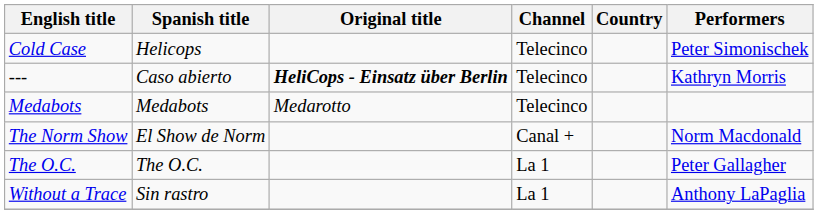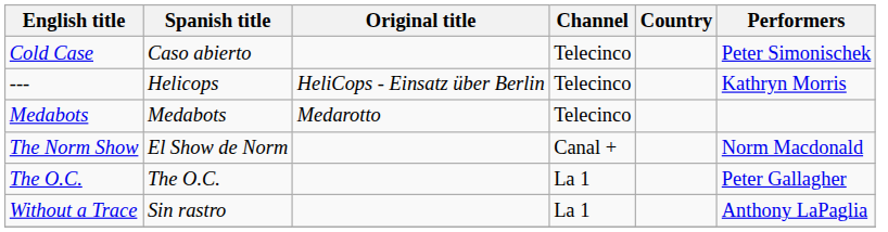Cold Case | Spanish title: Helicops -> Caso abierto
--- | Spanish title: Caso abierto -> Helicops
--- | Original title: bold -> normal
